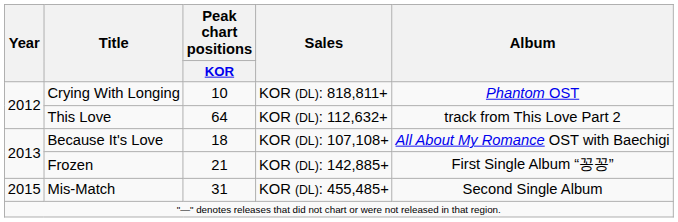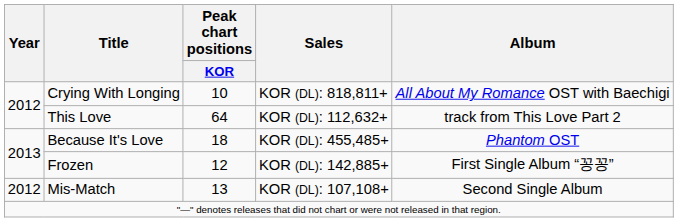Crying With Longing | Album: Phantom OST -> All About My Romance OST with Baechigi
Because It's Love | Sales: KOR (DL): 107,108+ -> KOR (DL): 455,485+
Because It's Love | Album: All About My Romance OST with Baechigi -> Phantom OST
Frozen | Peak chart positions / KOR: 21 -> 12
Mis-Match | Year: 2015 -> 2012
Mis-Match | Peak chart positions / KOR: 31 -> 13
Mis-Match | Sales: KOR (DL): 455,485+ -> KOR (DL): 107,108+
